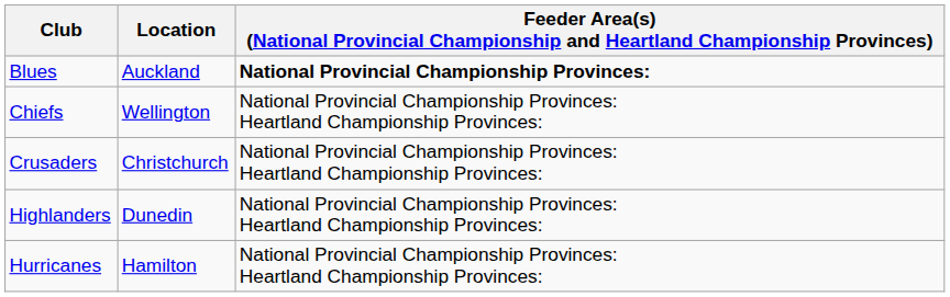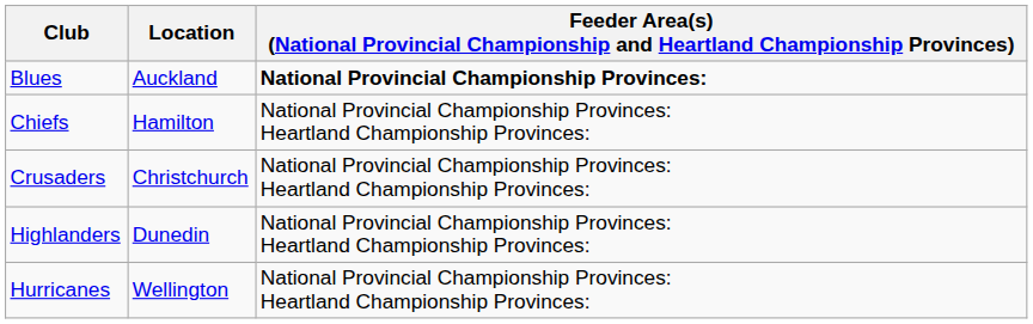Chiefs | Location: Wellington -> Hamilton
Hurricanes | Location: Hamilton -> Wellington
